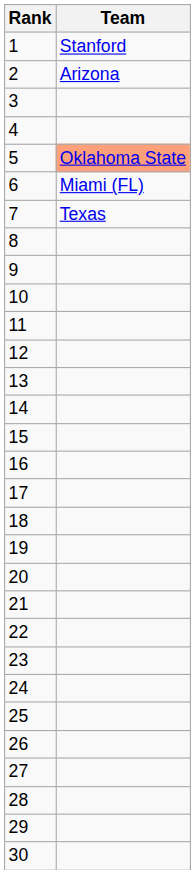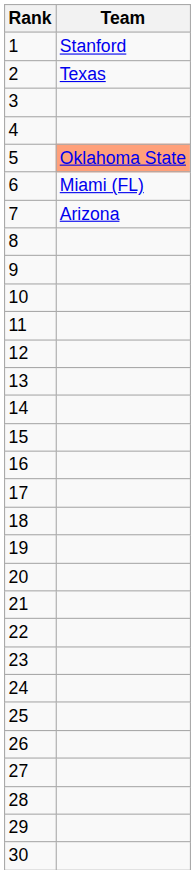2 | Team: Arizona -> Texas
7 | Team: Texas -> Arizona
